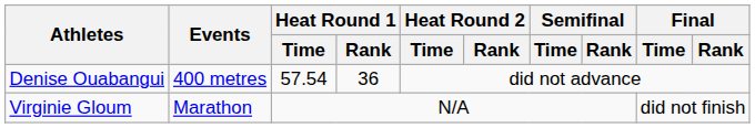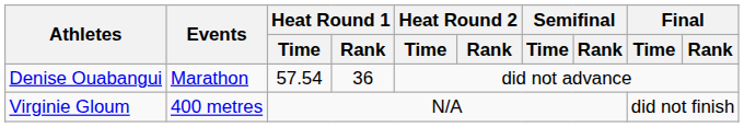Denise Ouabangui | Events: 400 metres -> Marathon
Virginie Gloum | Events: Marathon -> 400 metres
